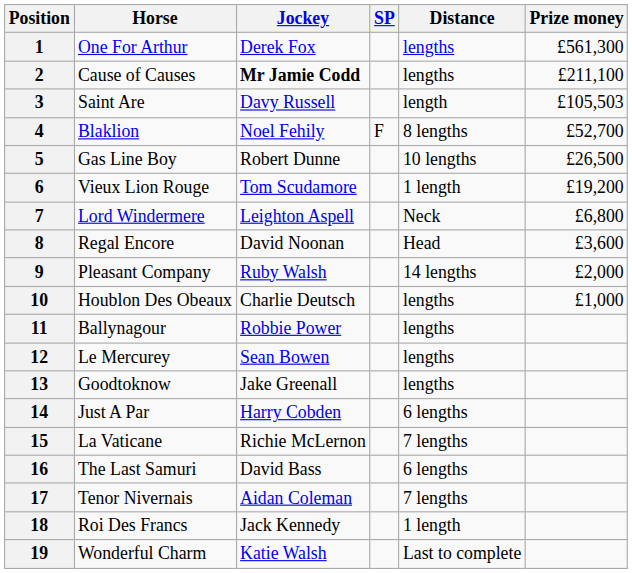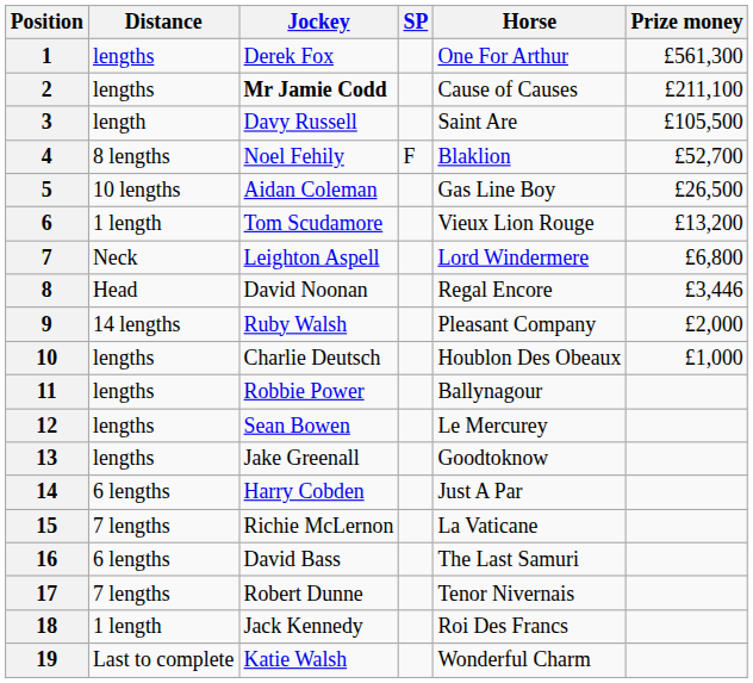columns swapped: Horse <-> Distance
3 | Prize money: £105,503 -> £105,500
5 | Jockey: Robert Dunne -> Aidan Coleman
6 | Prize money: £19,200 -> £13,200
8 | Prize money: £3,600 -> £3,446
17 | Jockey: Aidan Coleman -> Robert Dunne
